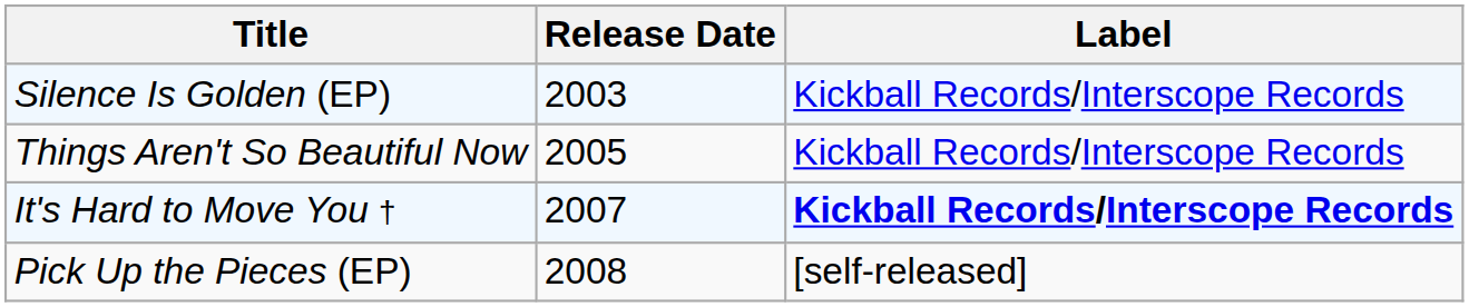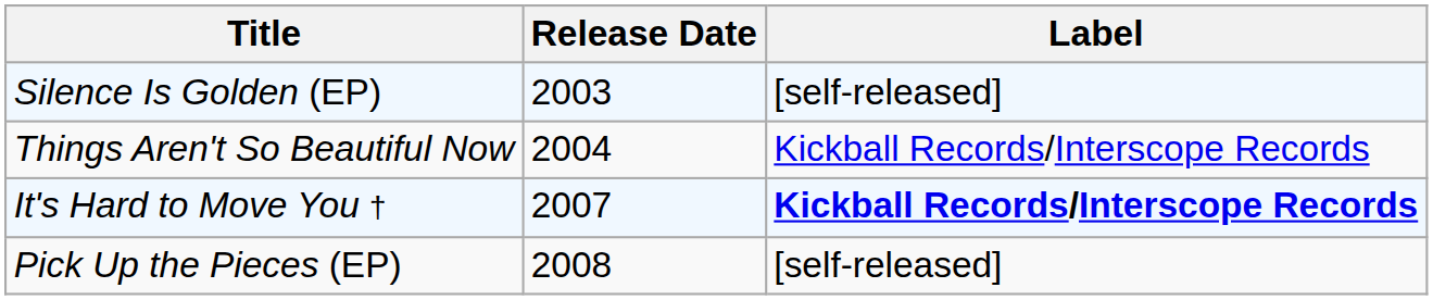Silence Is Golden (EP) | Label: Kickball Records/Interscope Records -> [self-released]
Things Aren't So Beautiful Now | Release Date: 2005 -> 2004
